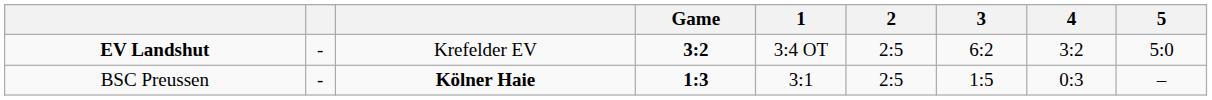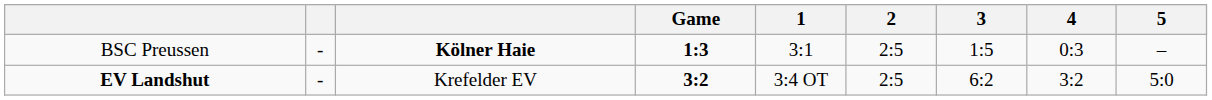rows swapped: BSC Preussen <-> EV Landshut
